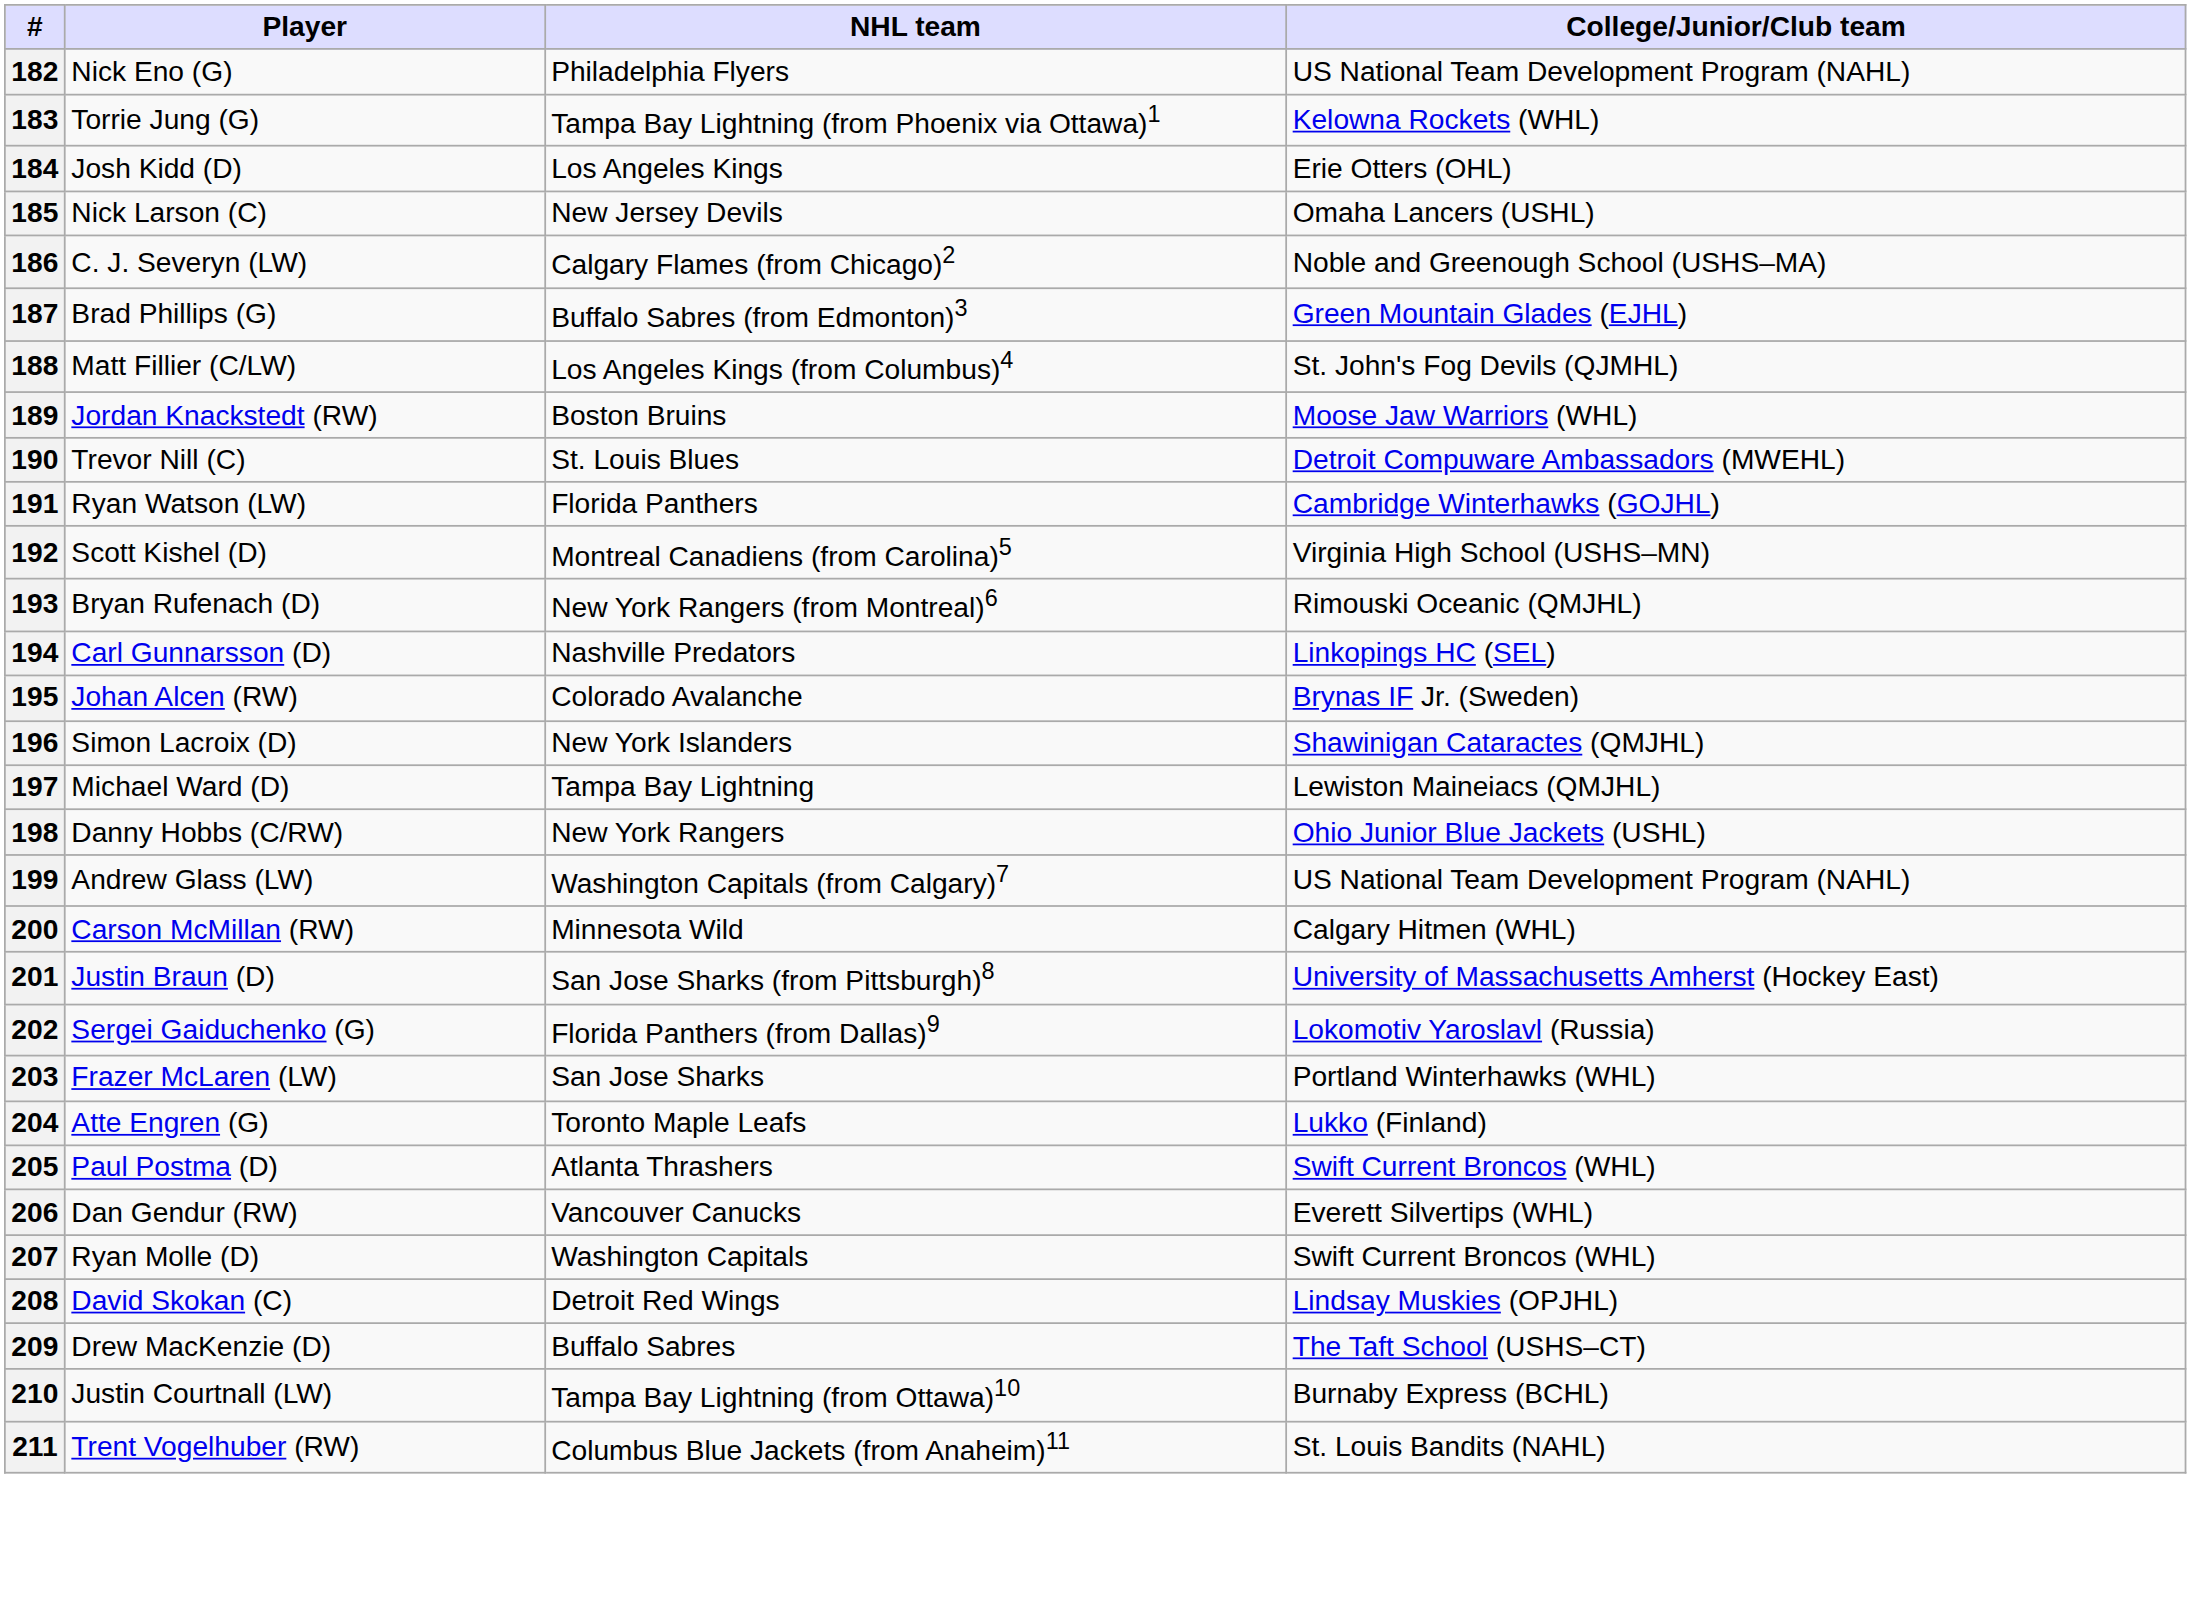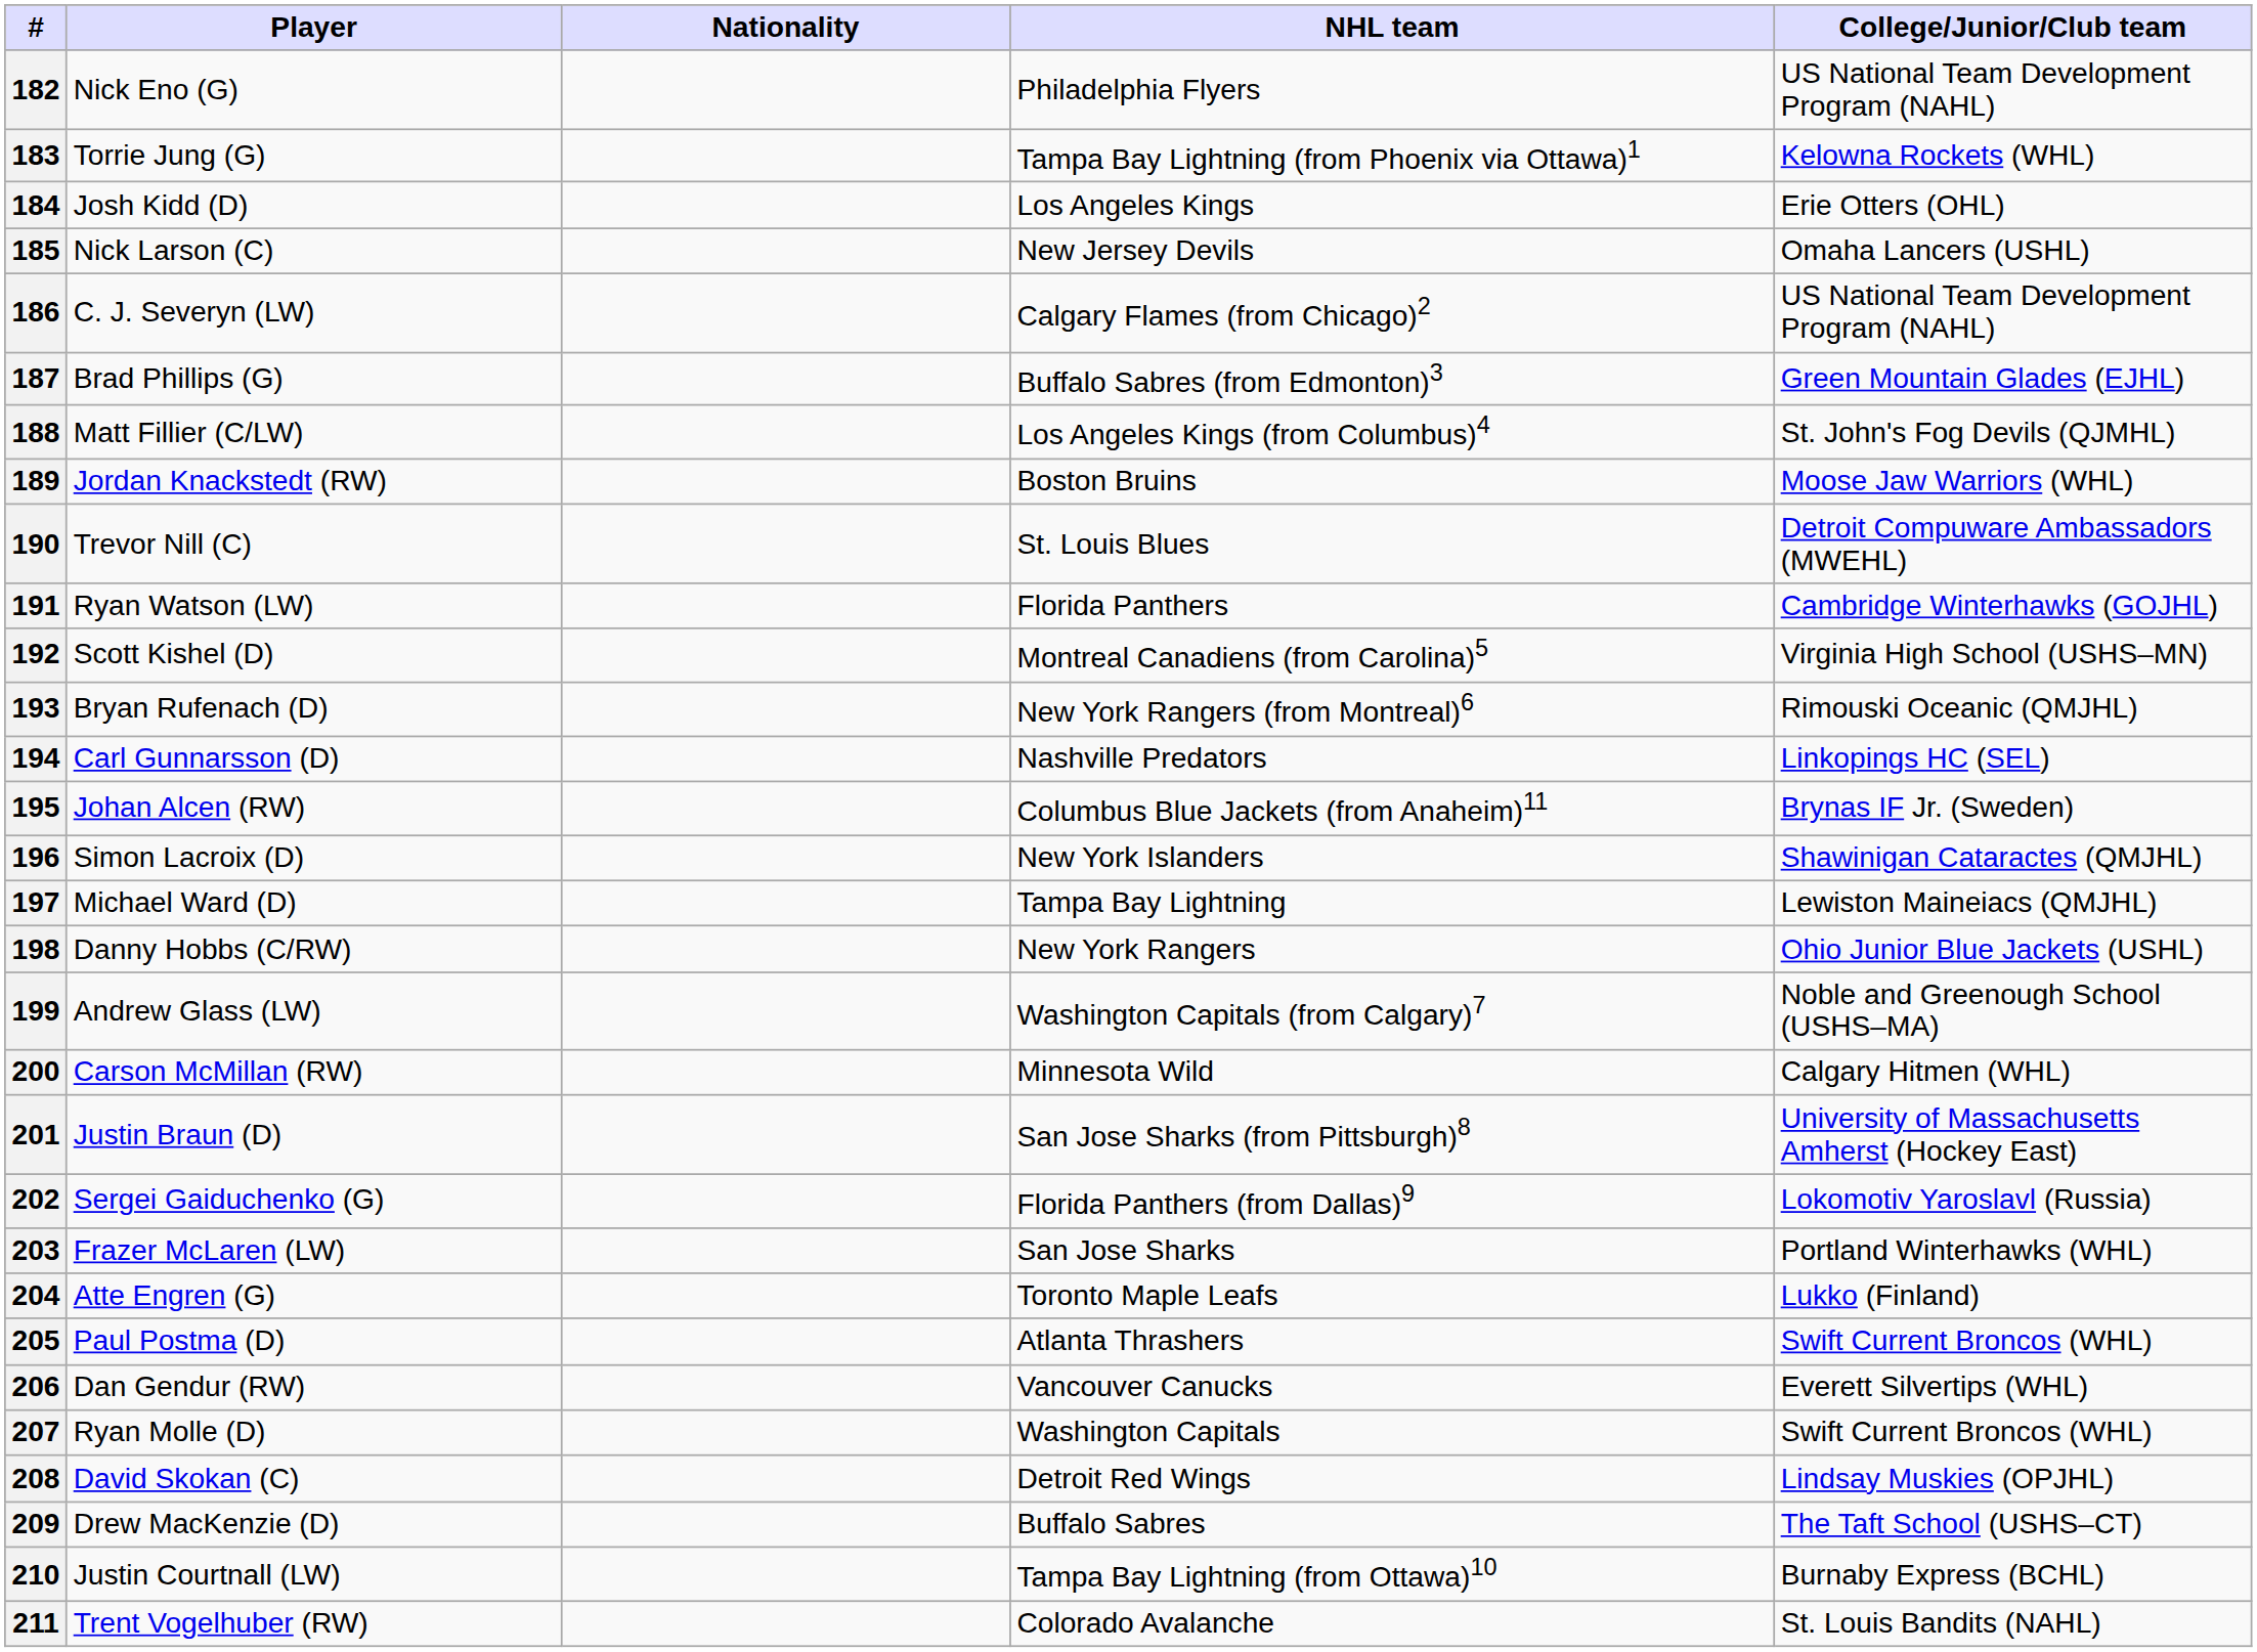+ column: Nationality
186 | College/Junior/Club team: Noble and Greenough School (USHS–MA) -> US National Team Development Program (NAHL)
195 | NHL team: Colorado Avalanche -> Columbus Blue Jackets (from Anaheim)11
199 | College/Junior/Club team: US National Team Development Program (NAHL) -> Noble and Greenough School (USHS–MA)
211 | NHL team: Columbus Blue Jackets (from Anaheim)11 -> Colorado Avalanche
